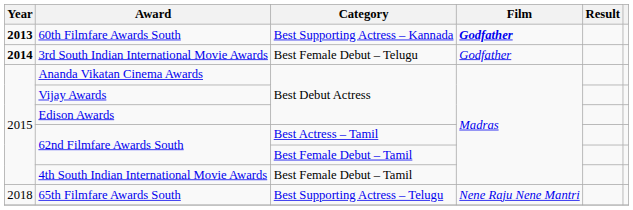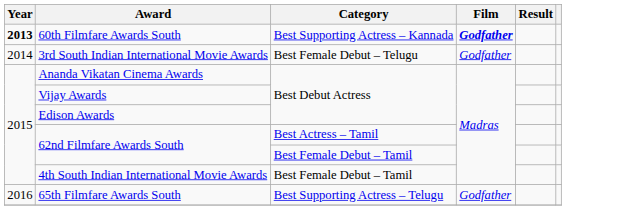3rd South Indian International Movie Awards | Year: bold -> normal
65th Filmfare Awards South | Year: 2018 -> 2016
65th Filmfare Awards South | Film: Nene Raju Nene Mantri -> Godfather
